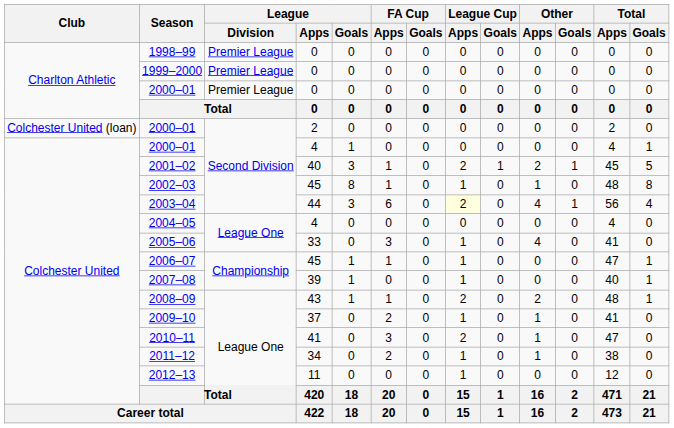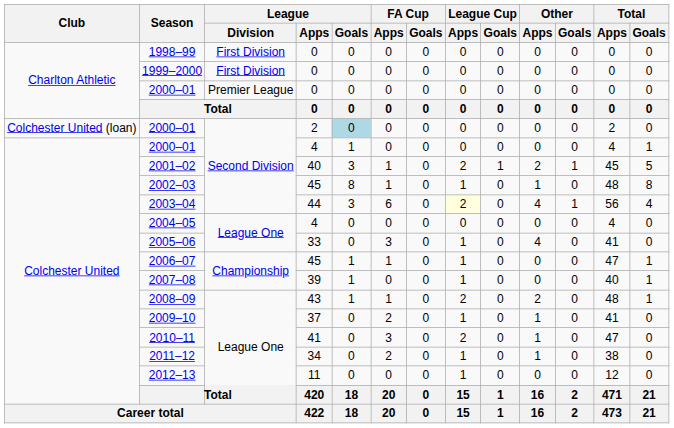1998–99 | League / Division: Premier League -> First Division
1999–2000 | League / Division: Premier League -> First Division
2000–01 / 2 | League / Goals: no background -> lightblue background
